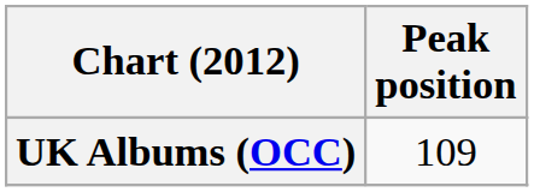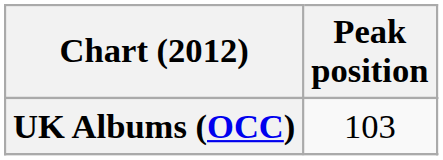UK Albums (OCC) | Peak position: 109 -> 103
